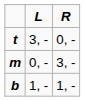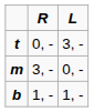columns swapped: L <-> R
